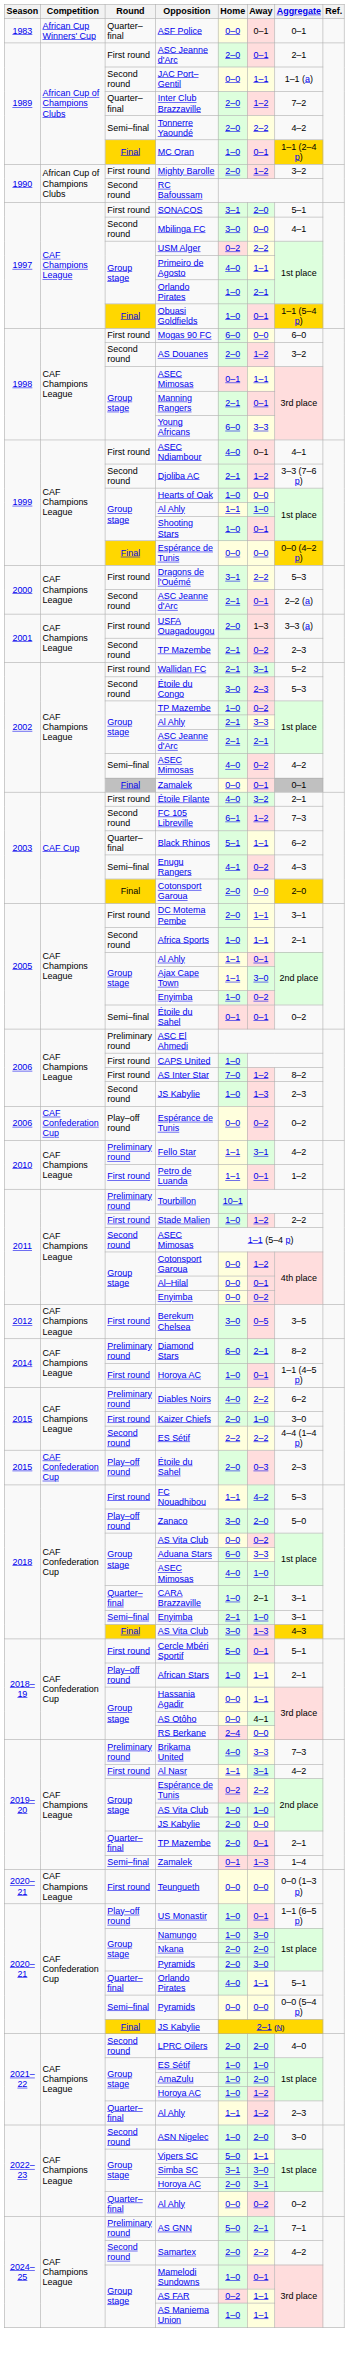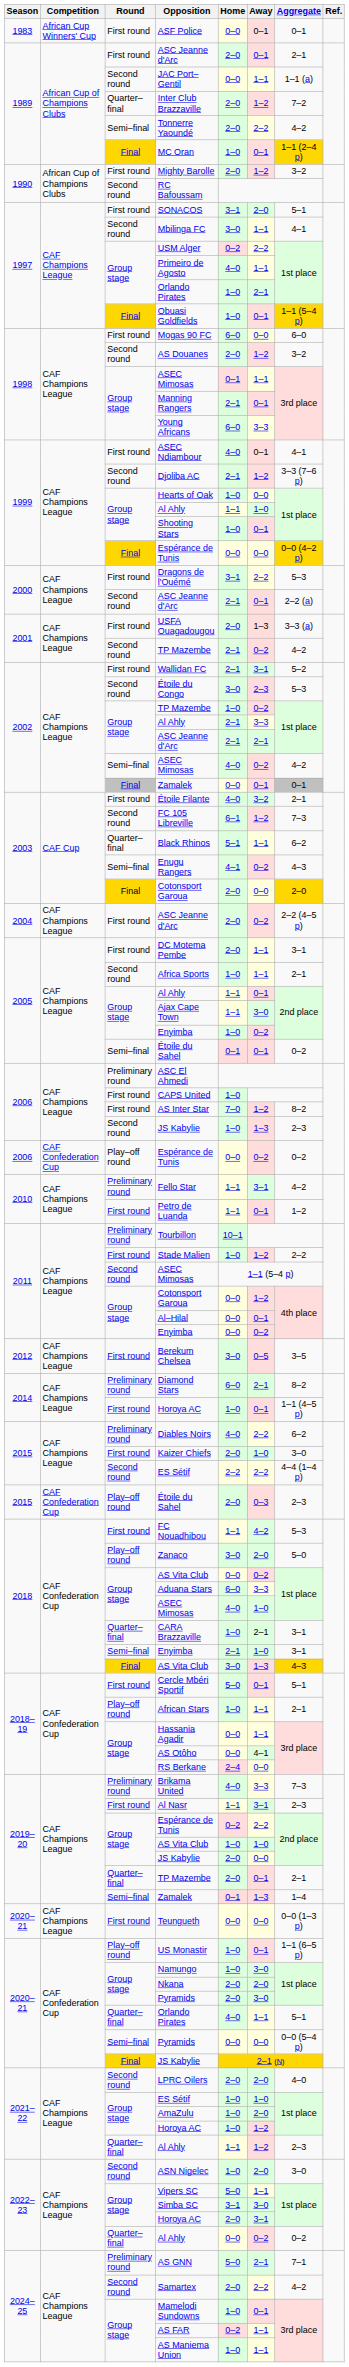ASF Police | Round: Quarter–final -> First round
Mbilinga FC | Away: 0–0 -> 1–1
2001 / TP Mazembe | Aggregate: 2–3 -> 4–2
+ row: 2004 | CAF Champions League | First round | ASC Jeanne d'Arc | 2–0 | 0–2 | 2–2 (4–5 p)
Al Nasr | Aggregate: 4–2 -> 2–3
